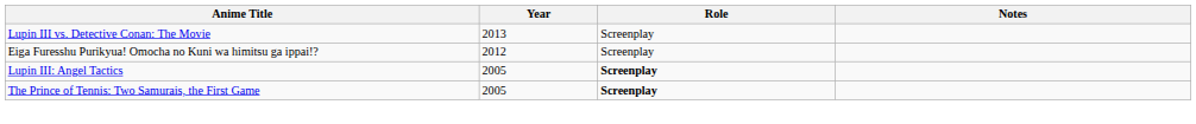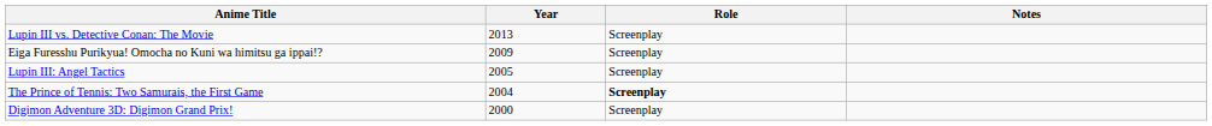Eiga Furesshu Purikyua! Omocha no Kuni wa himitsu ga ippai!? | Year: 2012 -> 2009
Lupin III: Angel Tactics | Role: bold -> normal
The Prince of Tennis: Two Samurais, the First Game | Year: 2005 -> 2004
+ row: Digimon Adventure 3D: Digimon Grand Prix! | 2000 | Screenplay
